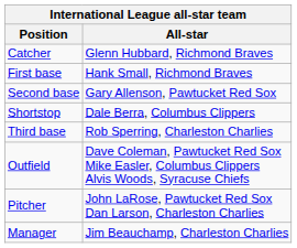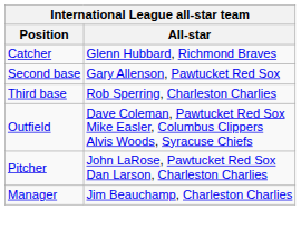- row: First base | Hank Small, Richmond Braves
- row: Shortstop | Dale Berra, Columbus Clippers
